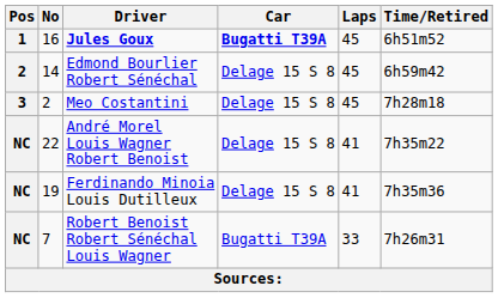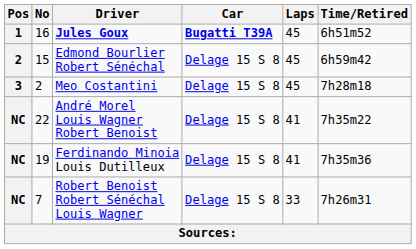Edmond Bourlier Robert Sénéchal | No: 14 -> 15
Robert Benoist Robert Sénéchal Louis Wagner | Car: Bugatti T39A -> Delage 15 S 8
